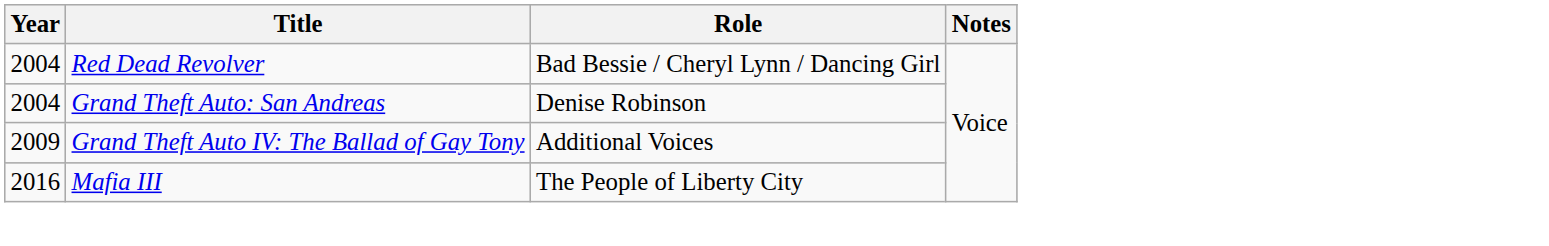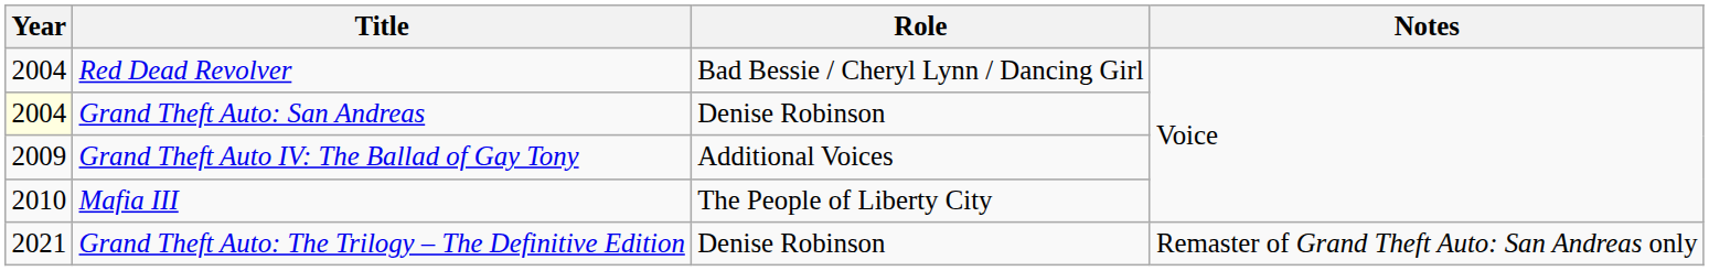Grand Theft Auto: San Andreas | Year: no background -> lightyellow background
Mafia III | Year: 2016 -> 2010
+ row: 2021 | Grand Theft Auto: The Trilogy – The Definitive Edition | Denise Robinson | Remaster of Grand Theft Auto: San Andreas only
